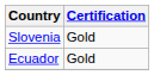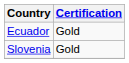rows swapped: Ecuador <-> Slovenia
